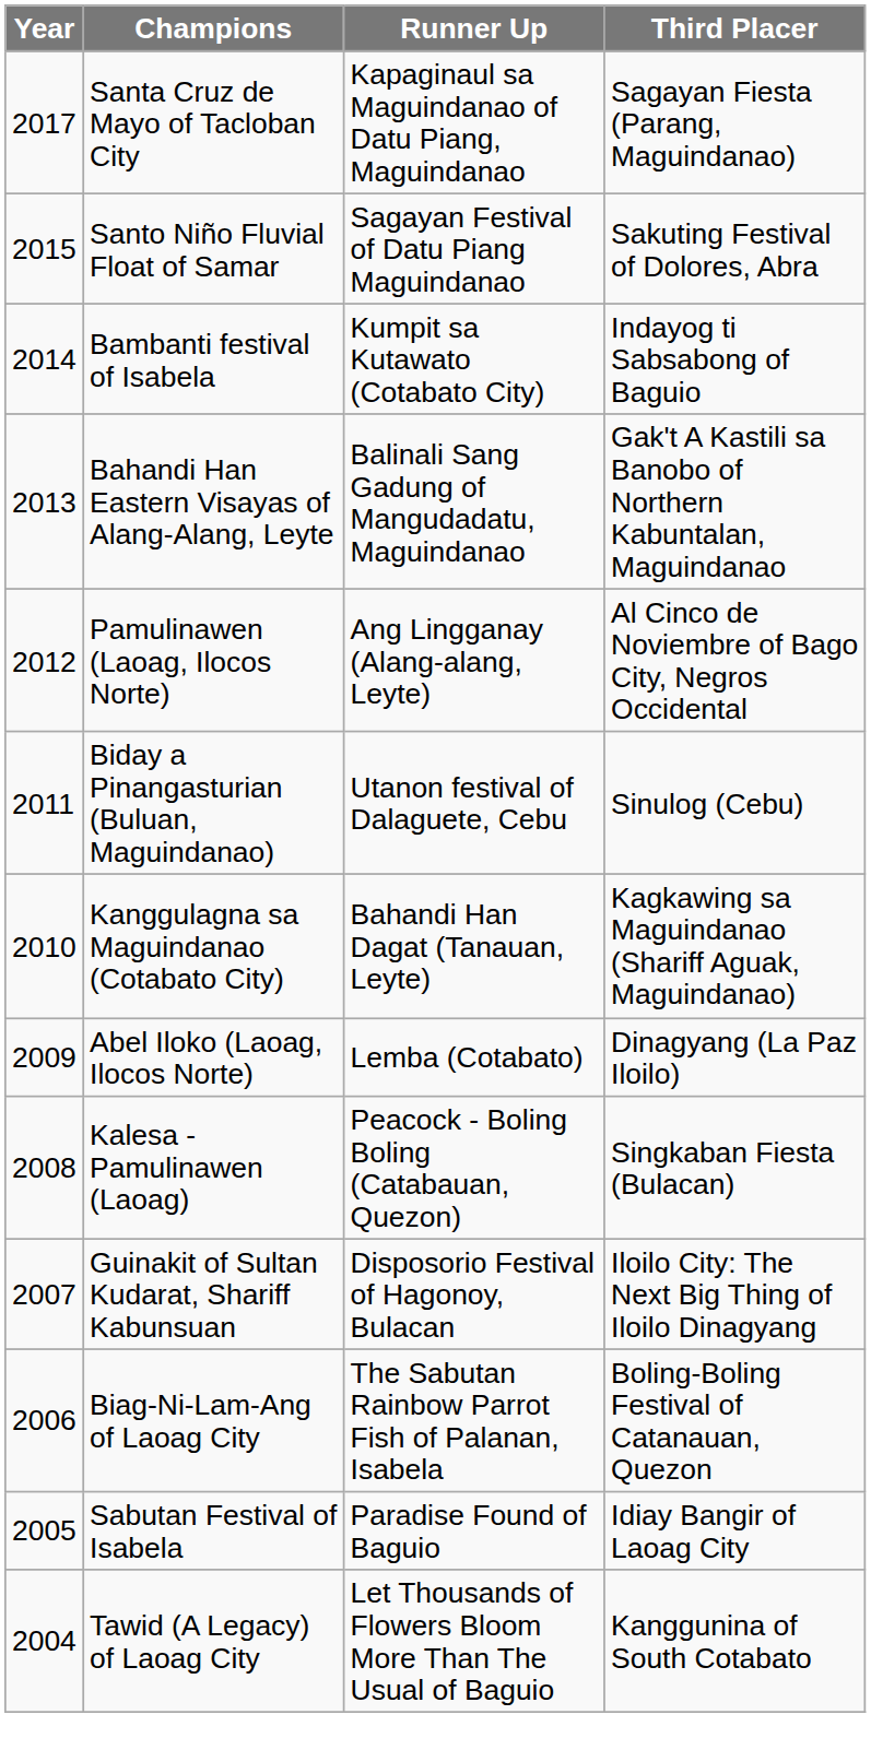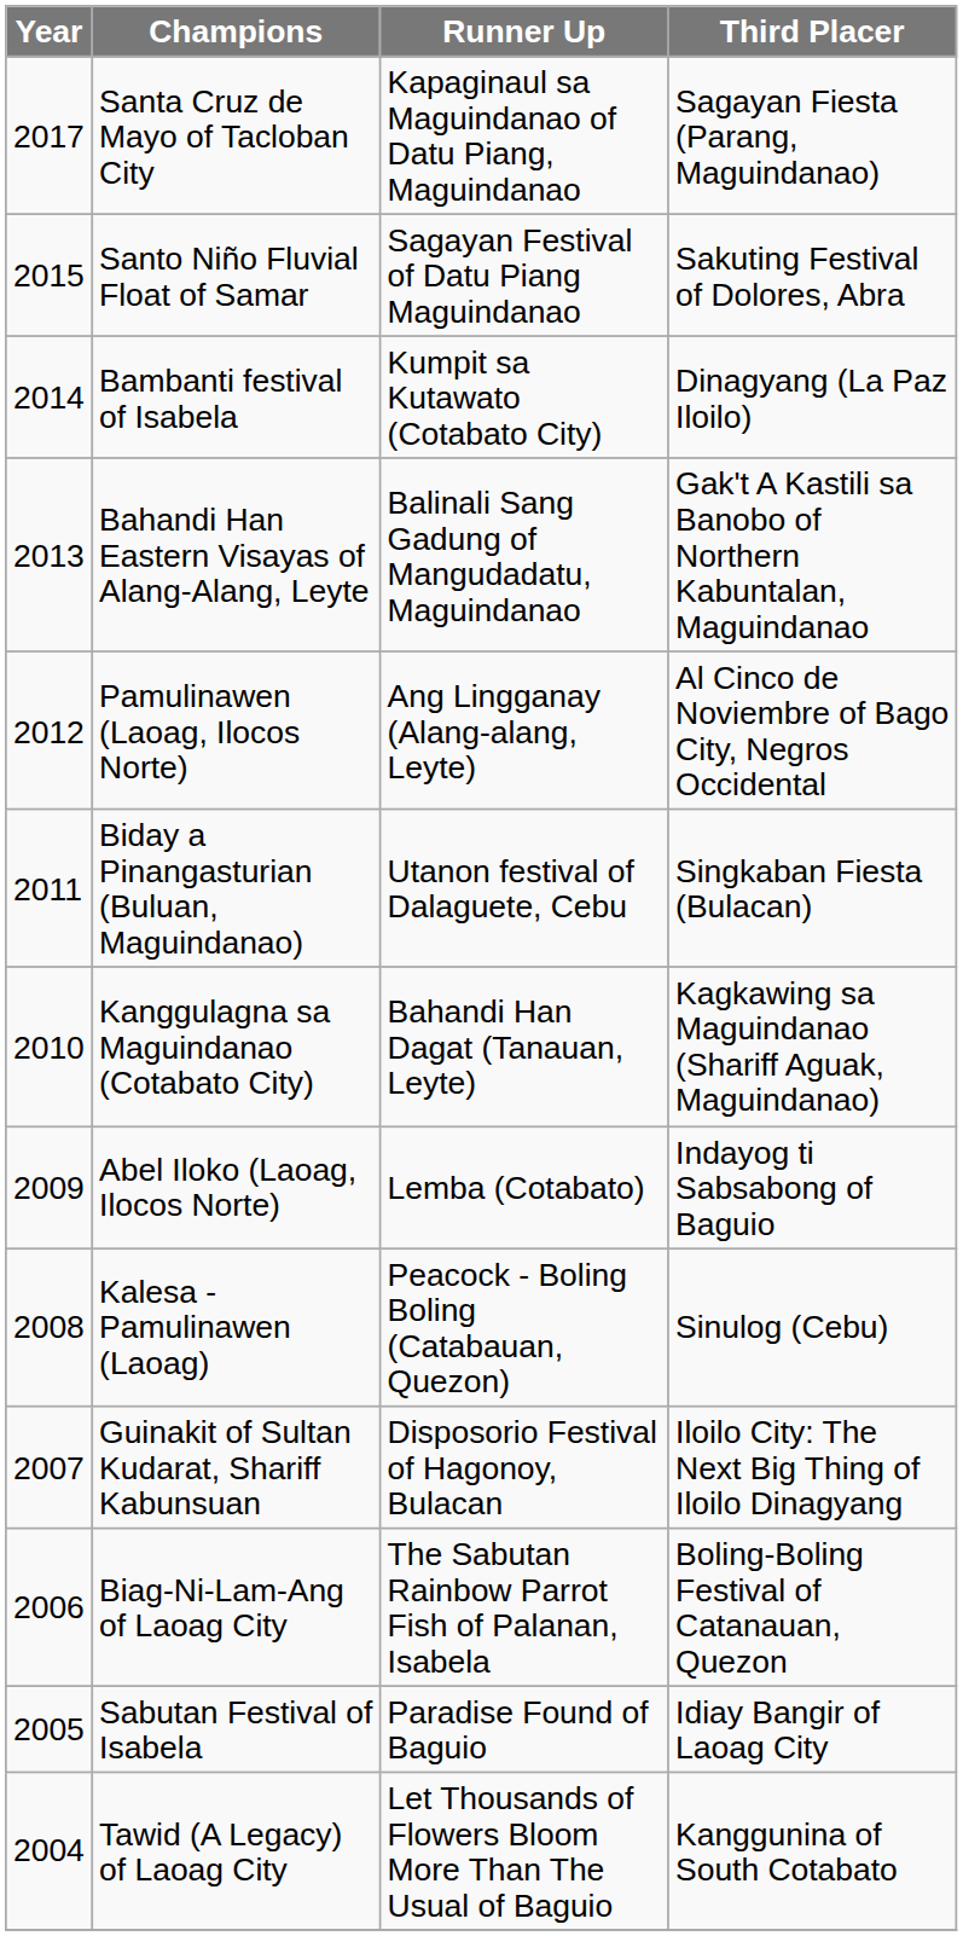Bambanti festival of Isabela | Third Placer: Indayog ti Sabsabong of Baguio -> Dinagyang (La Paz Iloilo)
Biday a Pinangasturian (Buluan, Maguindanao) | Third Placer: Sinulog (Cebu) -> Singkaban Fiesta (Bulacan)
Abel Iloko (Laoag, Ilocos Norte) | Third Placer: Dinagyang (La Paz Iloilo) -> Indayog ti Sabsabong of Baguio
Kalesa - Pamulinawen (Laoag) | Third Placer: Singkaban Fiesta (Bulacan) -> Sinulog (Cebu)
